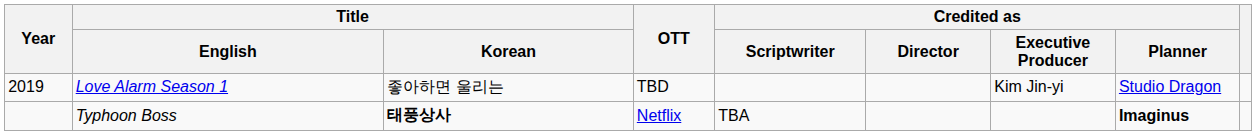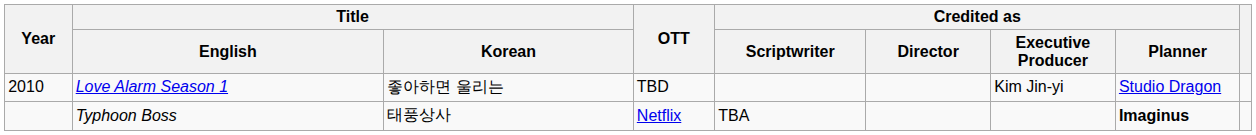Love Alarm Season 1 | Year: 2019 -> 2010
Typhoon Boss | Title / Korean: bold -> normal
